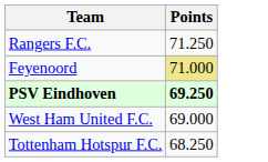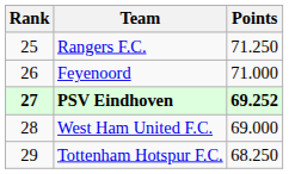+ column: Rank | 25 | 26 | 27 | 28 | 29
Feyenoord | Points: khaki background -> no background
PSV Eindhoven | Points: 69.250 -> 69.252
